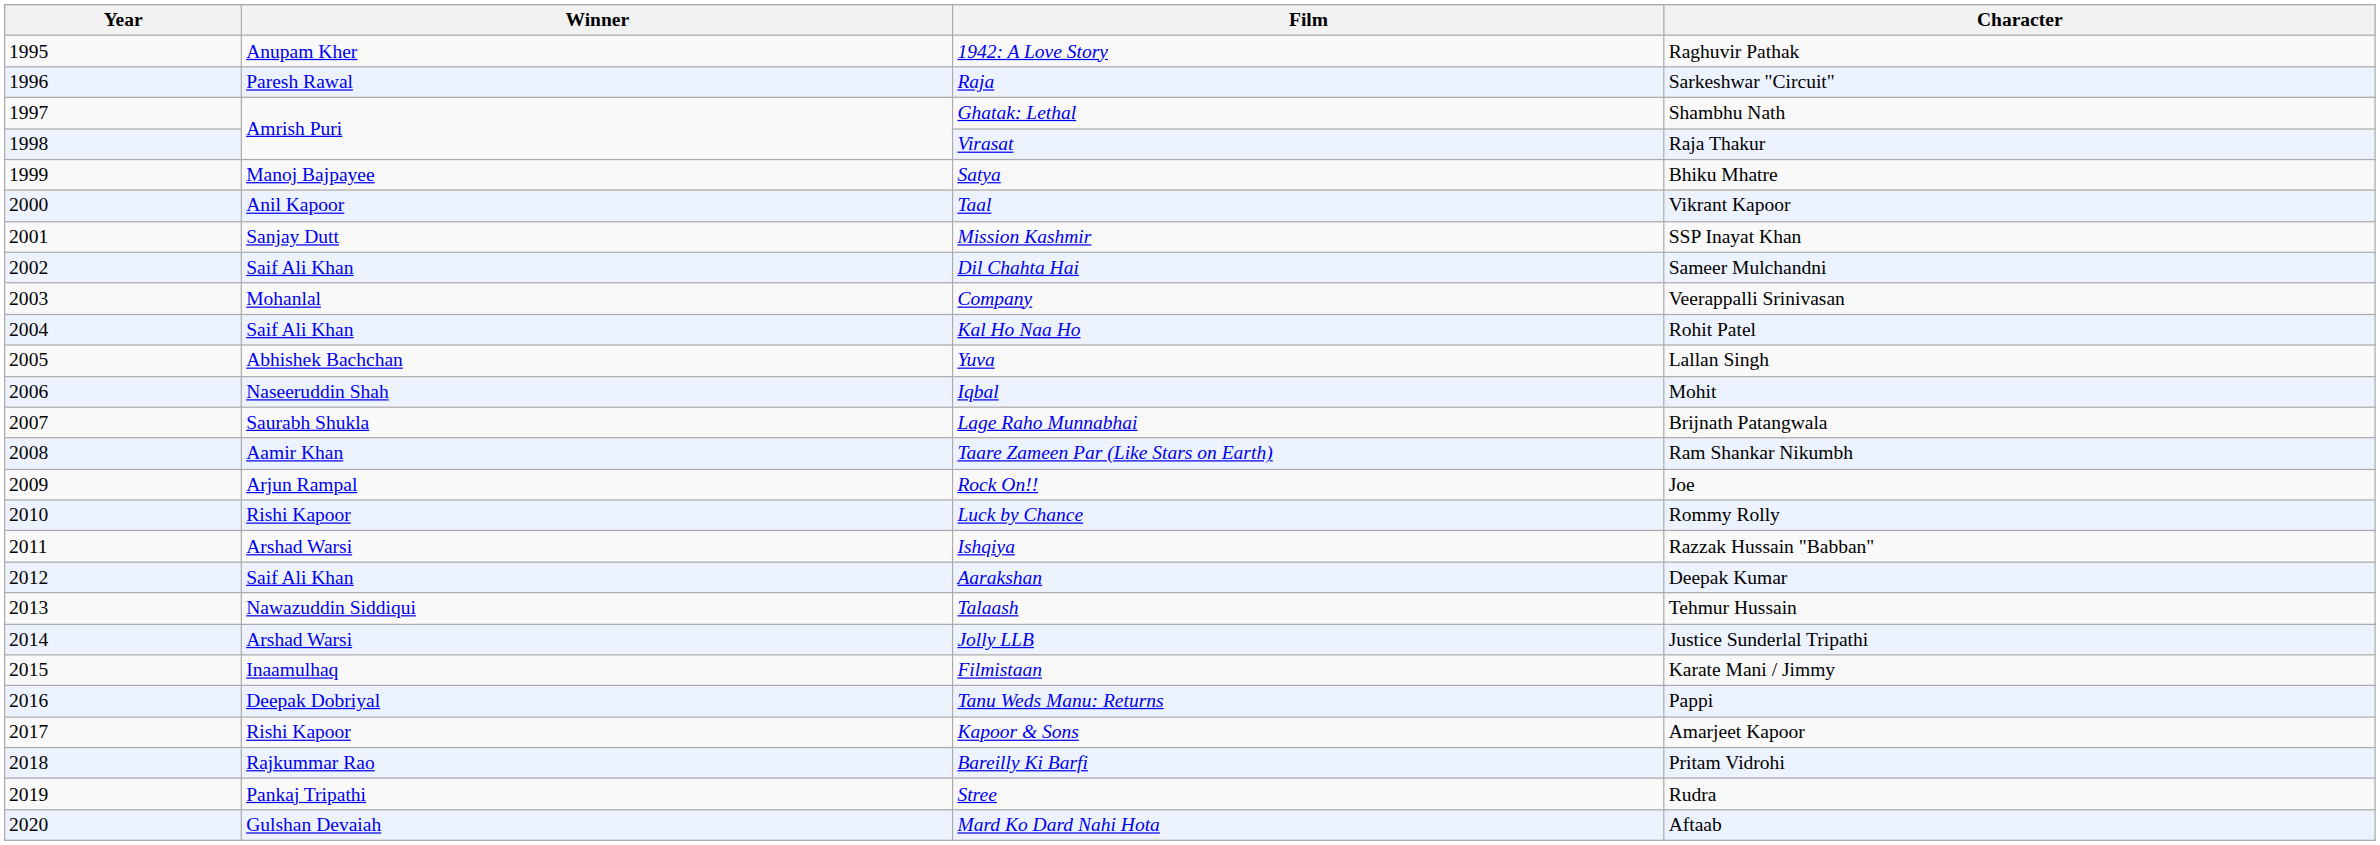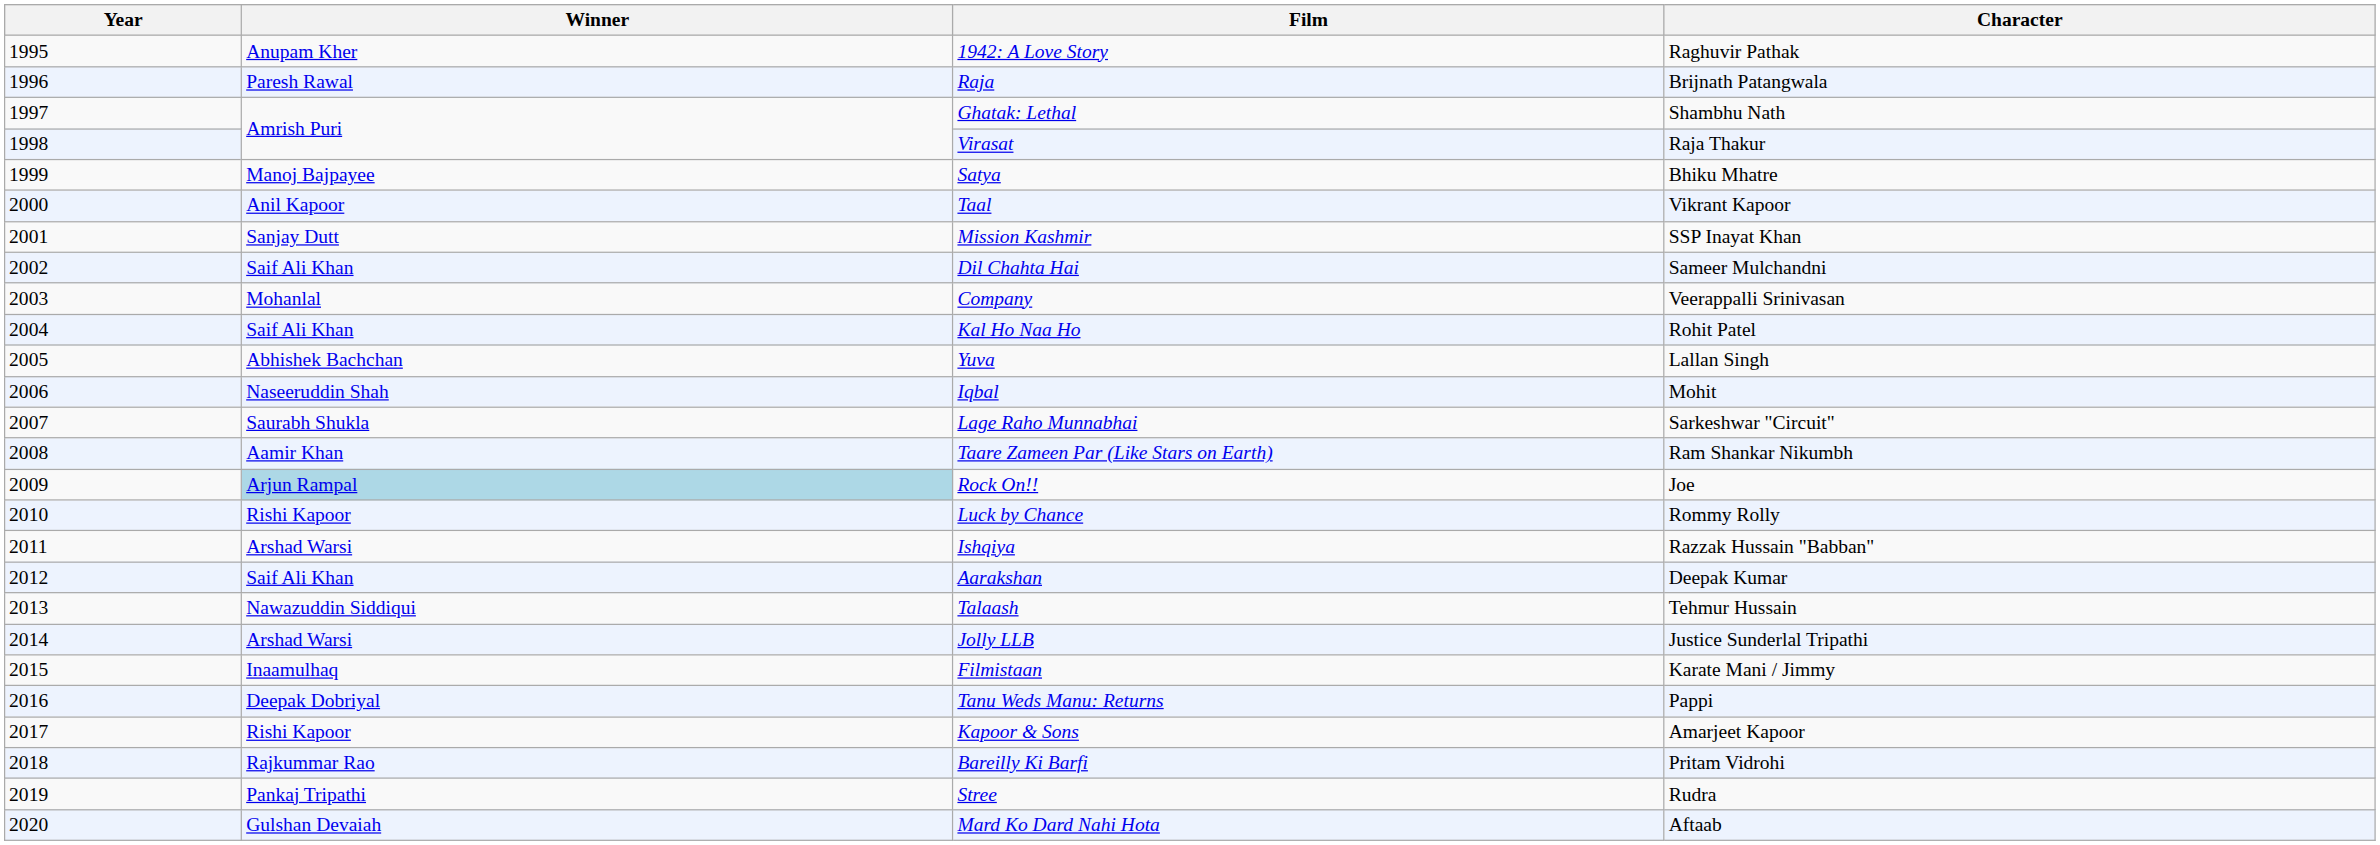Raja | Character: Sarkeshwar "Circuit" -> Brijnath Patangwala
Lage Raho Munnabhai | Character: Brijnath Patangwala -> Sarkeshwar "Circuit"
Rock On!! | Winner: no background -> lightblue background
